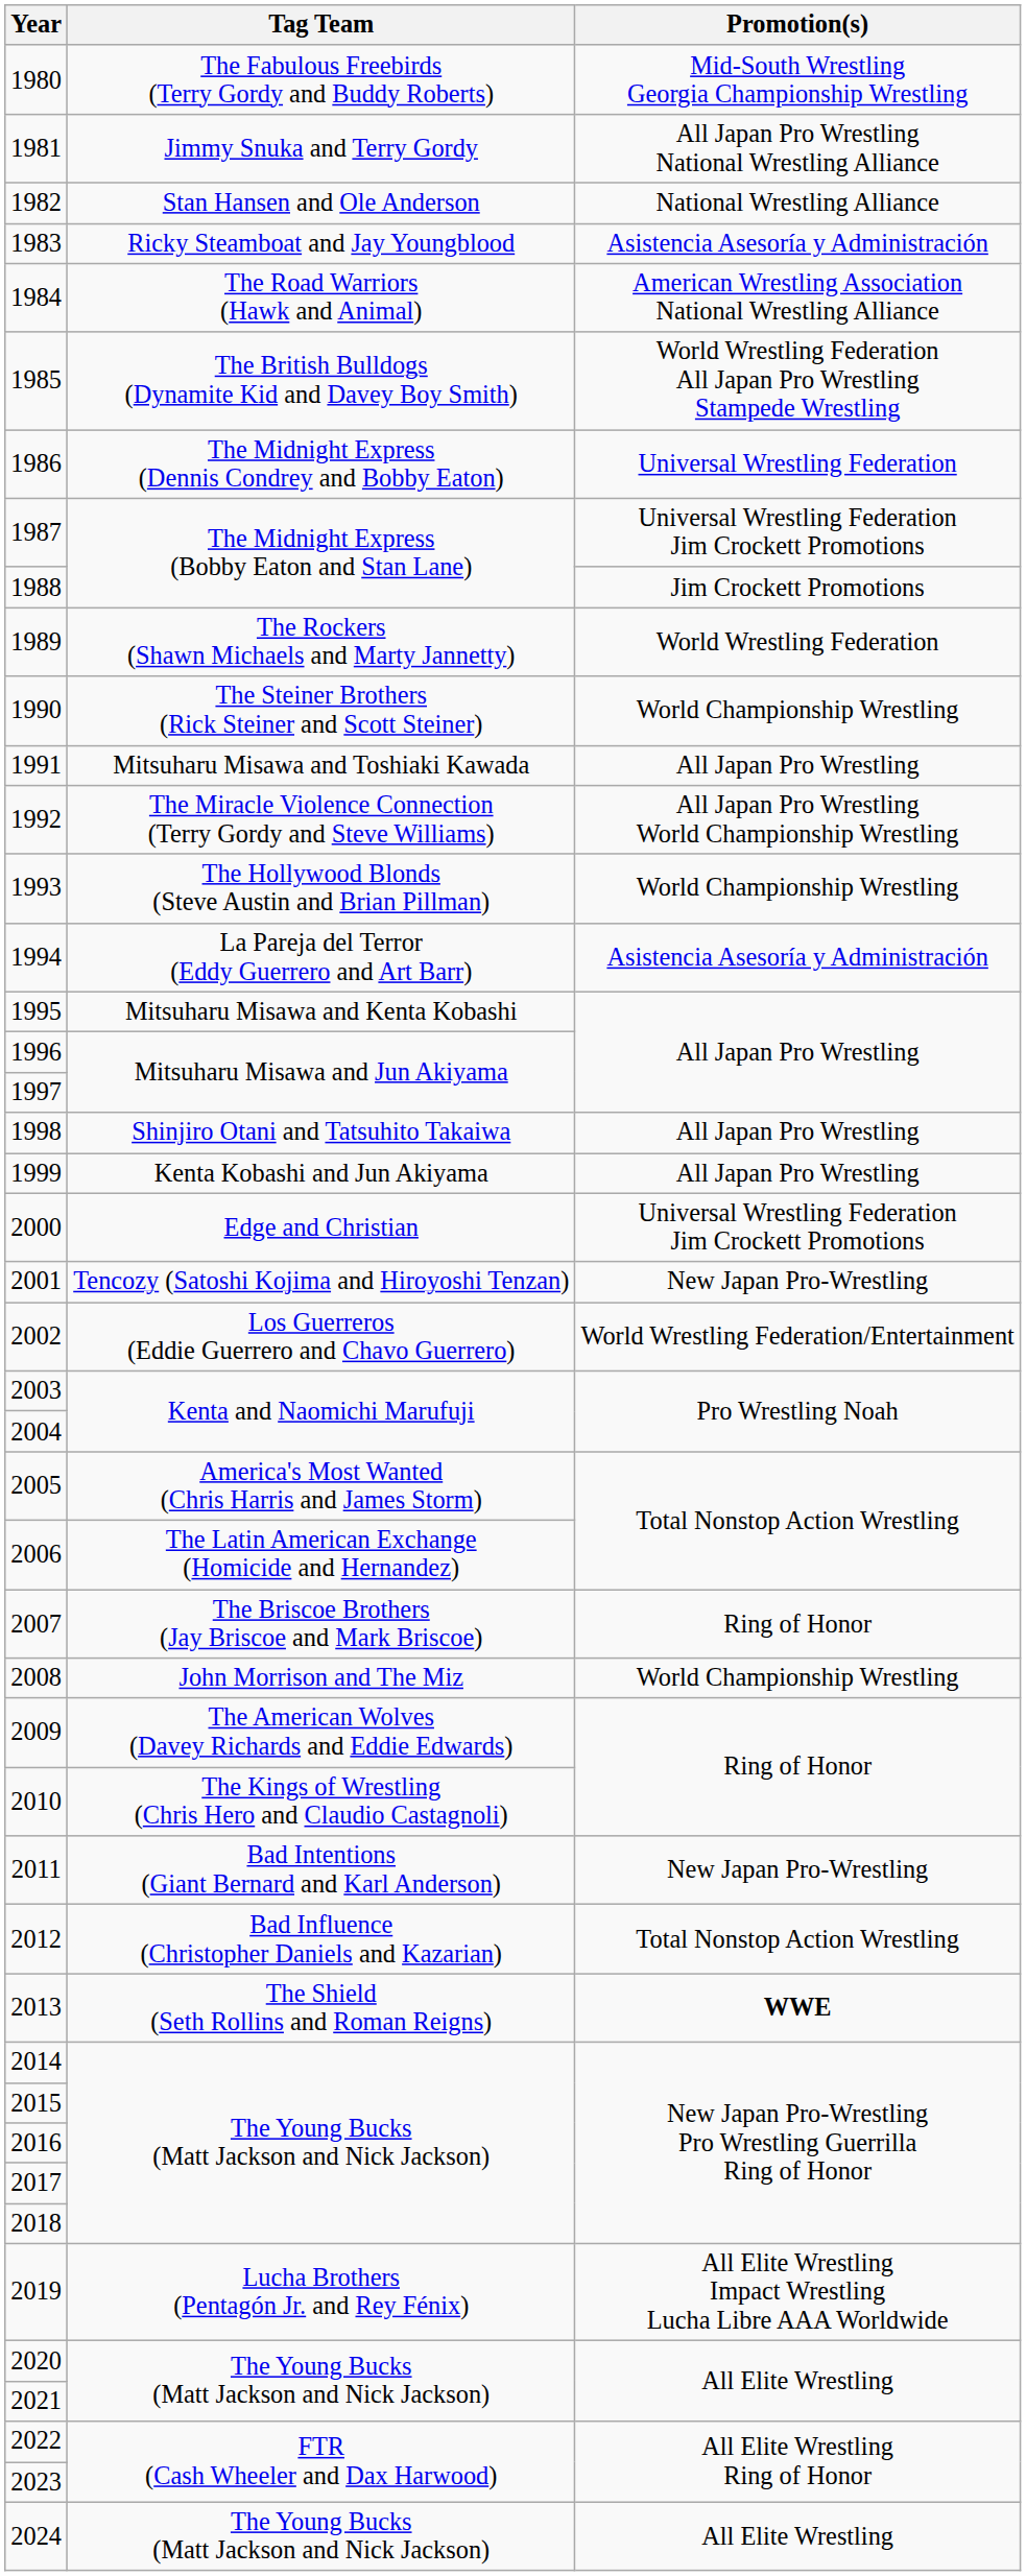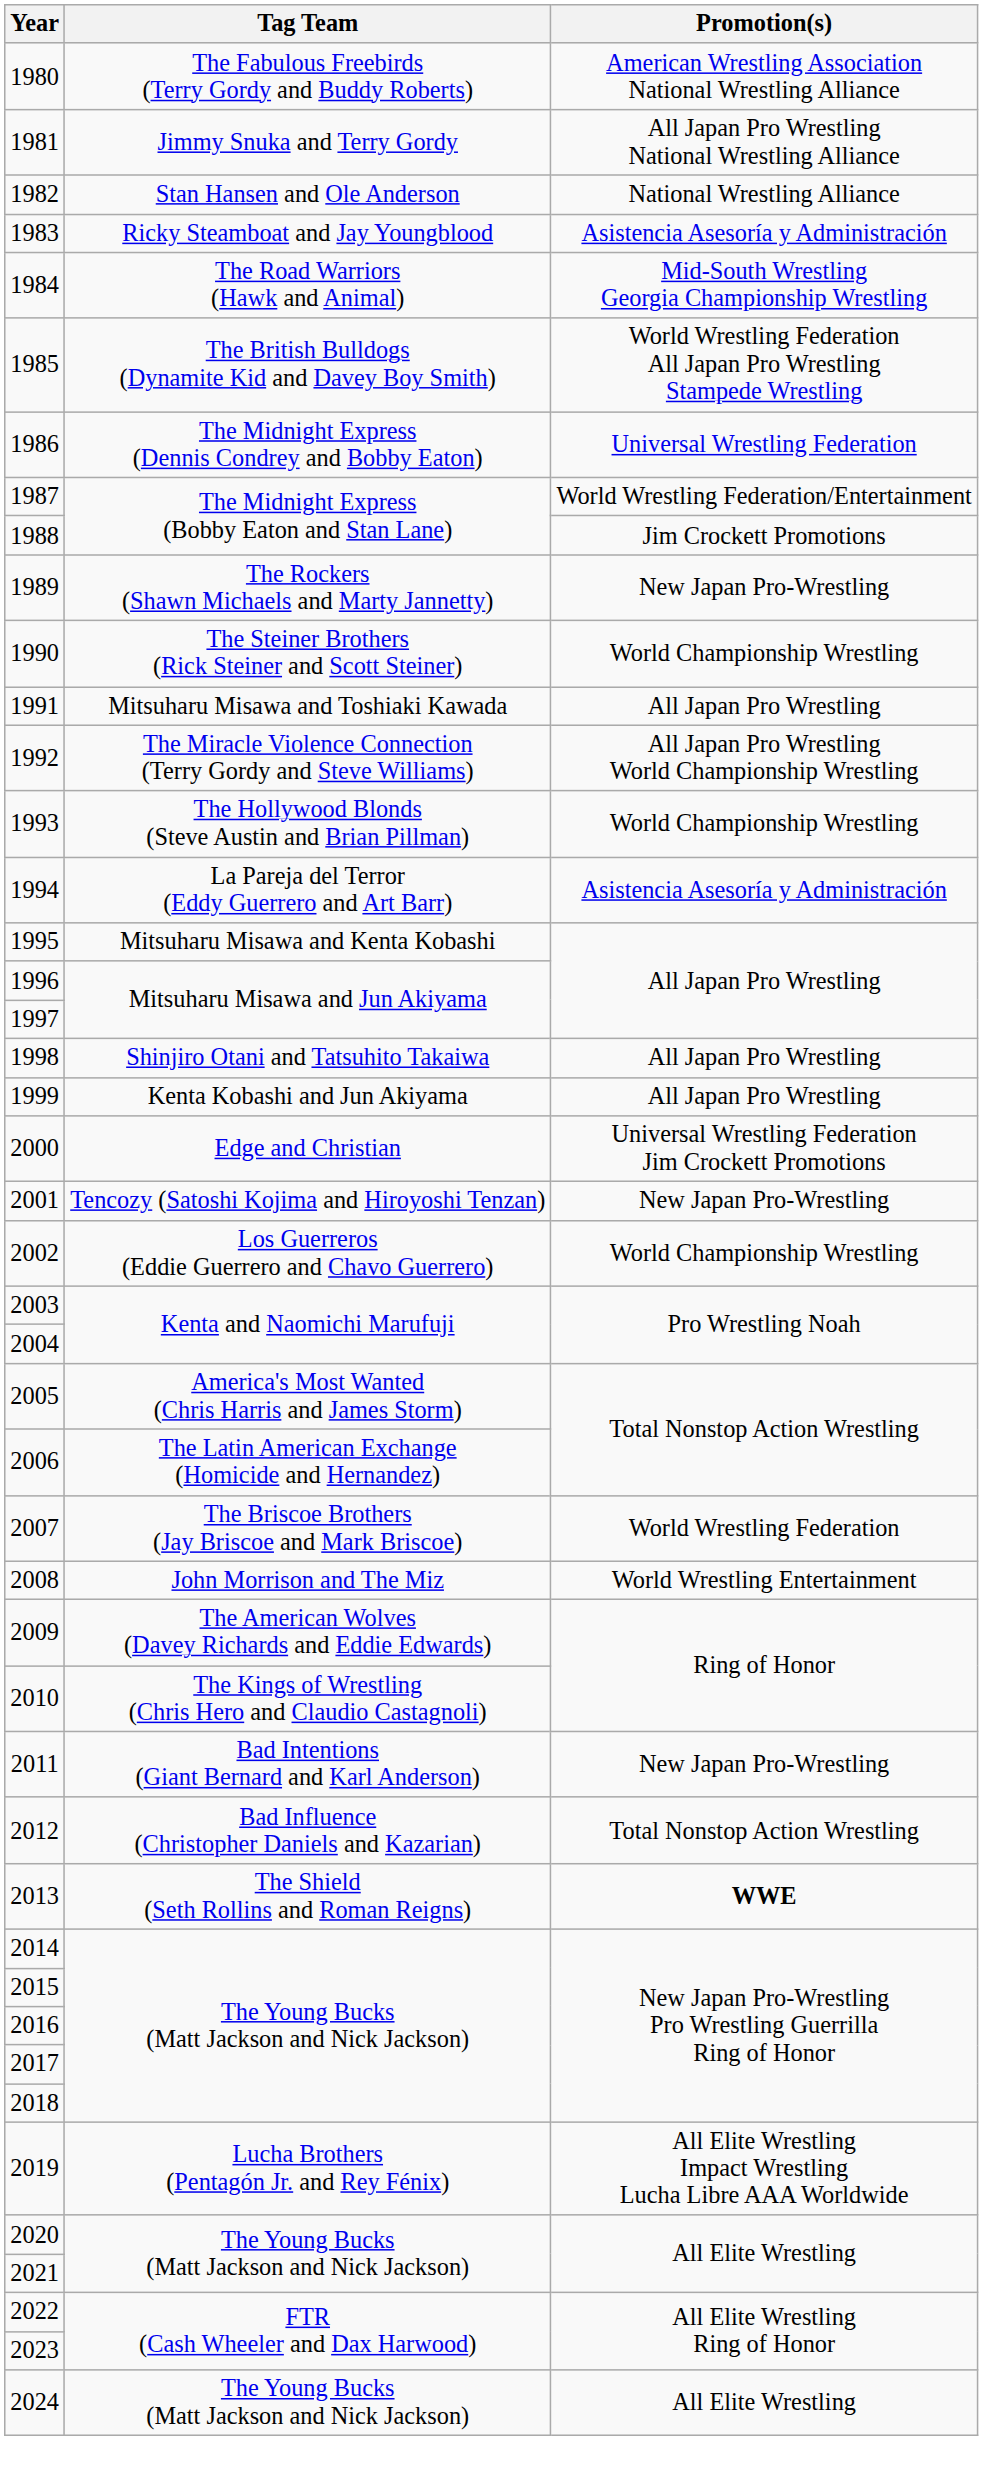1980 | Promotion(s): Mid-South Wrestling Georgia Championship Wrestling -> American Wrestling Association National Wrestling Alliance
1984 | Promotion(s): American Wrestling Association National Wrestling Alliance -> Mid-South Wrestling Georgia Championship Wrestling
1987 | Promotion(s): Universal Wrestling Federation Jim Crockett Promotions -> World Wrestling Federation/Entertainment
1989 | Promotion(s): World Wrestling Federation -> New Japan Pro-Wrestling
2002 | Promotion(s): World Wrestling Federation/Entertainment -> World Championship Wrestling
2007 | Promotion(s): Ring of Honor -> World Wrestling Federation
2008 | Promotion(s): World Championship Wrestling -> World Wrestling Entertainment
